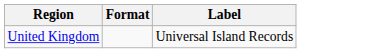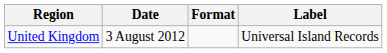+ column: Date | 3 August 2012
